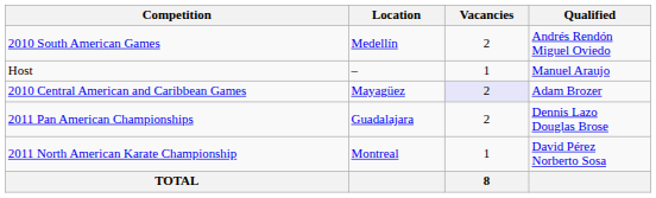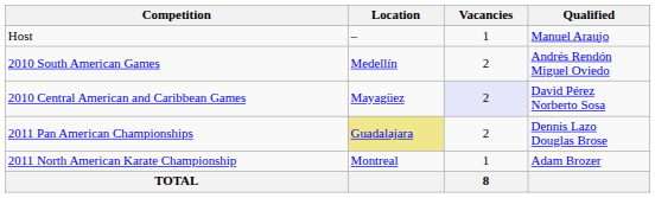rows swapped: Host <-> 2010 South American Games
2010 Central American and Caribbean Games | Qualified: Adam Brozer -> David Pérez Norberto Sosa
2011 Pan American Championships | Location: no background -> khaki background
2011 North American Karate Championship | Qualified: David Pérez Norberto Sosa -> Adam Brozer
